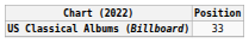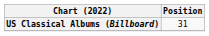US Classical Albums (Billboard) | Position: 33 -> 31
